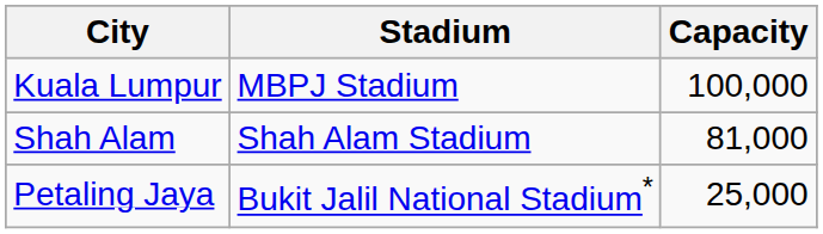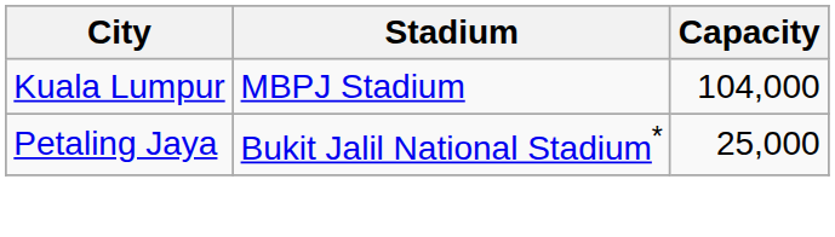Kuala Lumpur | Capacity: 100,000 -> 104,000
- row: Shah Alam | Shah Alam Stadium | 81,000
